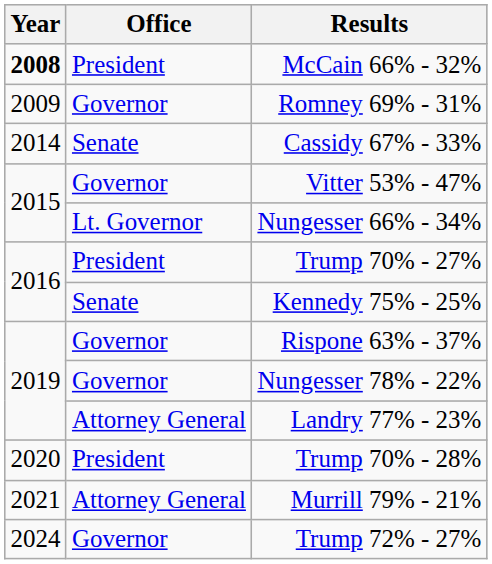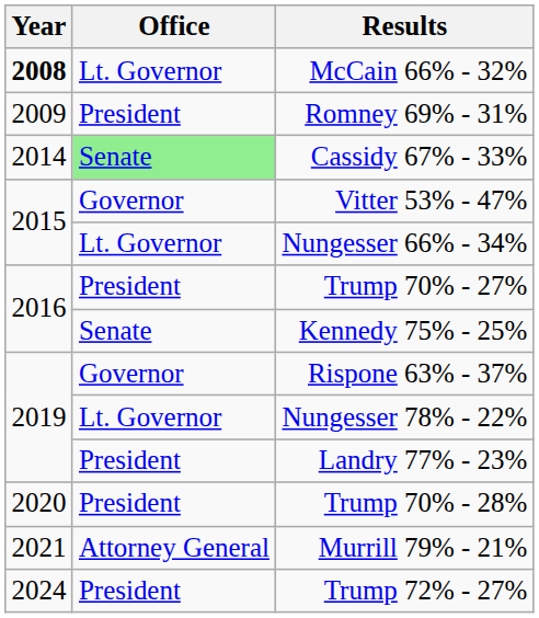McCain 66% - 32% | Office: President -> Lt. Governor
Romney 69% - 31% | Office: Governor -> President
Cassidy 67% - 33% | Office: no background -> lightgreen background
Nungesser 78% - 22% | Office: Governor -> Lt. Governor
Landry 77% - 23% | Office: Attorney General -> President
Trump 72% - 27% | Office: Governor -> President
